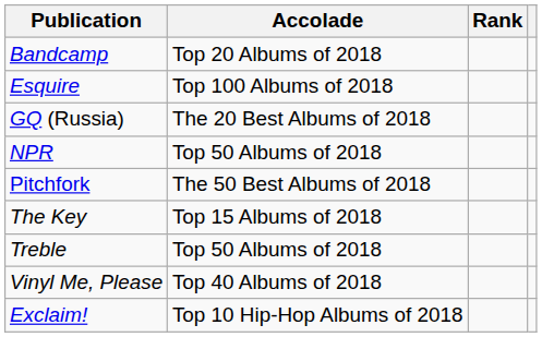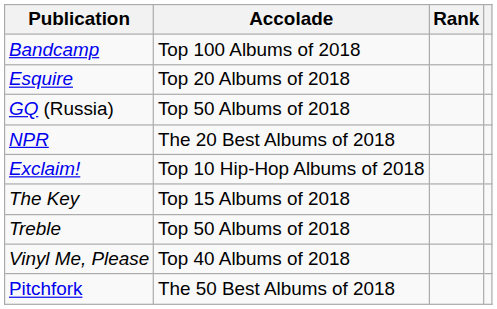Bandcamp | Accolade: Top 20 Albums of 2018 -> Top 100 Albums of 2018
Esquire | Accolade: Top 100 Albums of 2018 -> Top 20 Albums of 2018
GQ (Russia) | Accolade: The 20 Best Albums of 2018 -> Top 50 Albums of 2018
NPR | Accolade: Top 50 Albums of 2018 -> The 20 Best Albums of 2018
rows swapped: Pitchfork <-> Exclaim!
